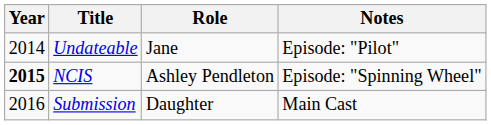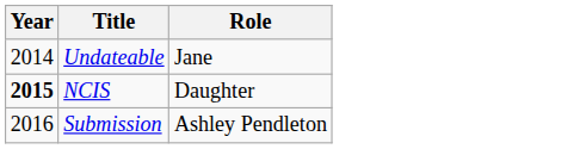- column: Notes | Episode: "Pilot" | Episode: "Spinning Wheel" | Main Cast
NCIS | Role: Ashley Pendleton -> Daughter
Submission | Role: Daughter -> Ashley Pendleton
